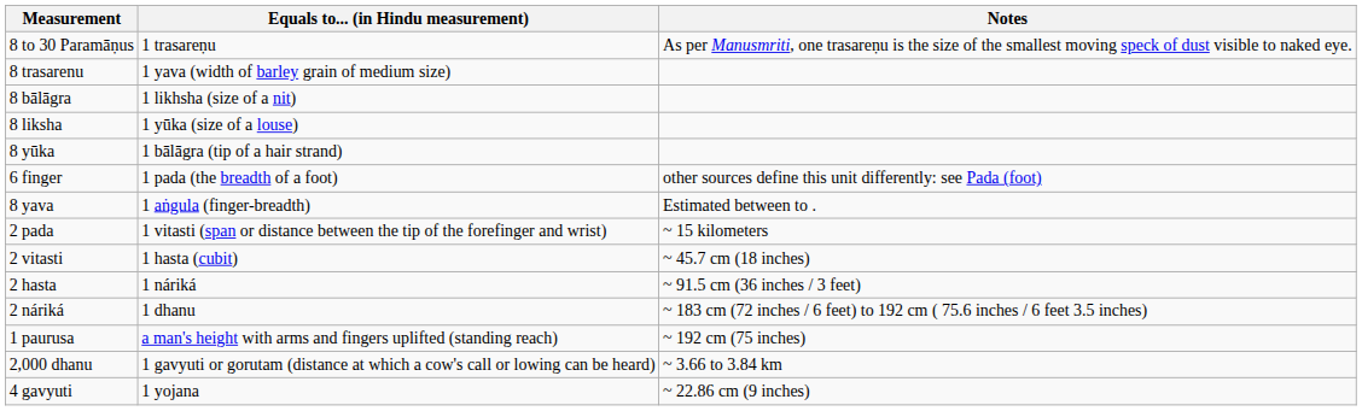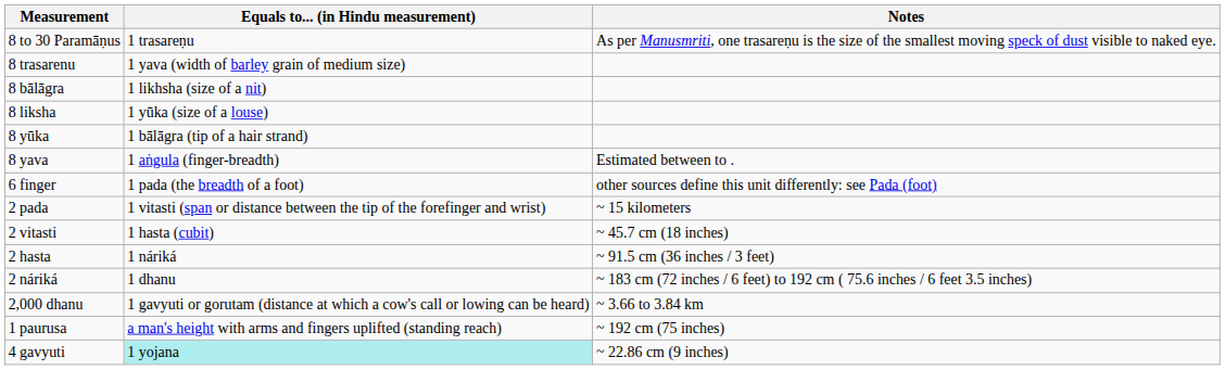rows swapped: 8 yava <-> 6 finger
rows swapped: 1 paurusa <-> 2,000 dhanu
4 gavyuti | Equals to... (in Hindu measurement): no background -> paleturquoise background
